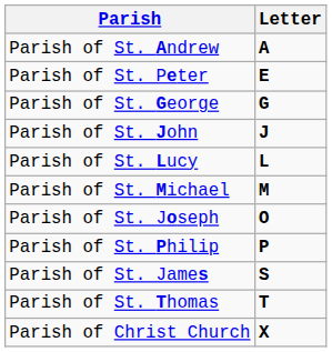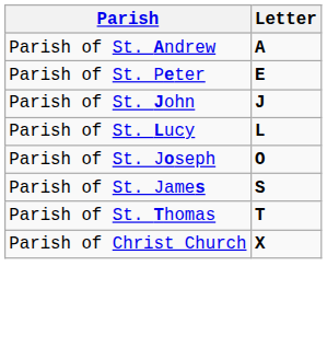- row: Parish of St. George | G
- row: Parish of St. Michael | M
- row: Parish of St. Philip | P
